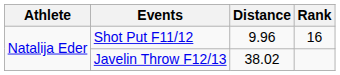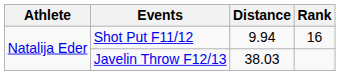Shot Put F11/12 | Distance: 9.96 -> 9.94
Javelin Throw F12/13 | Distance: 38.02 -> 38.03
